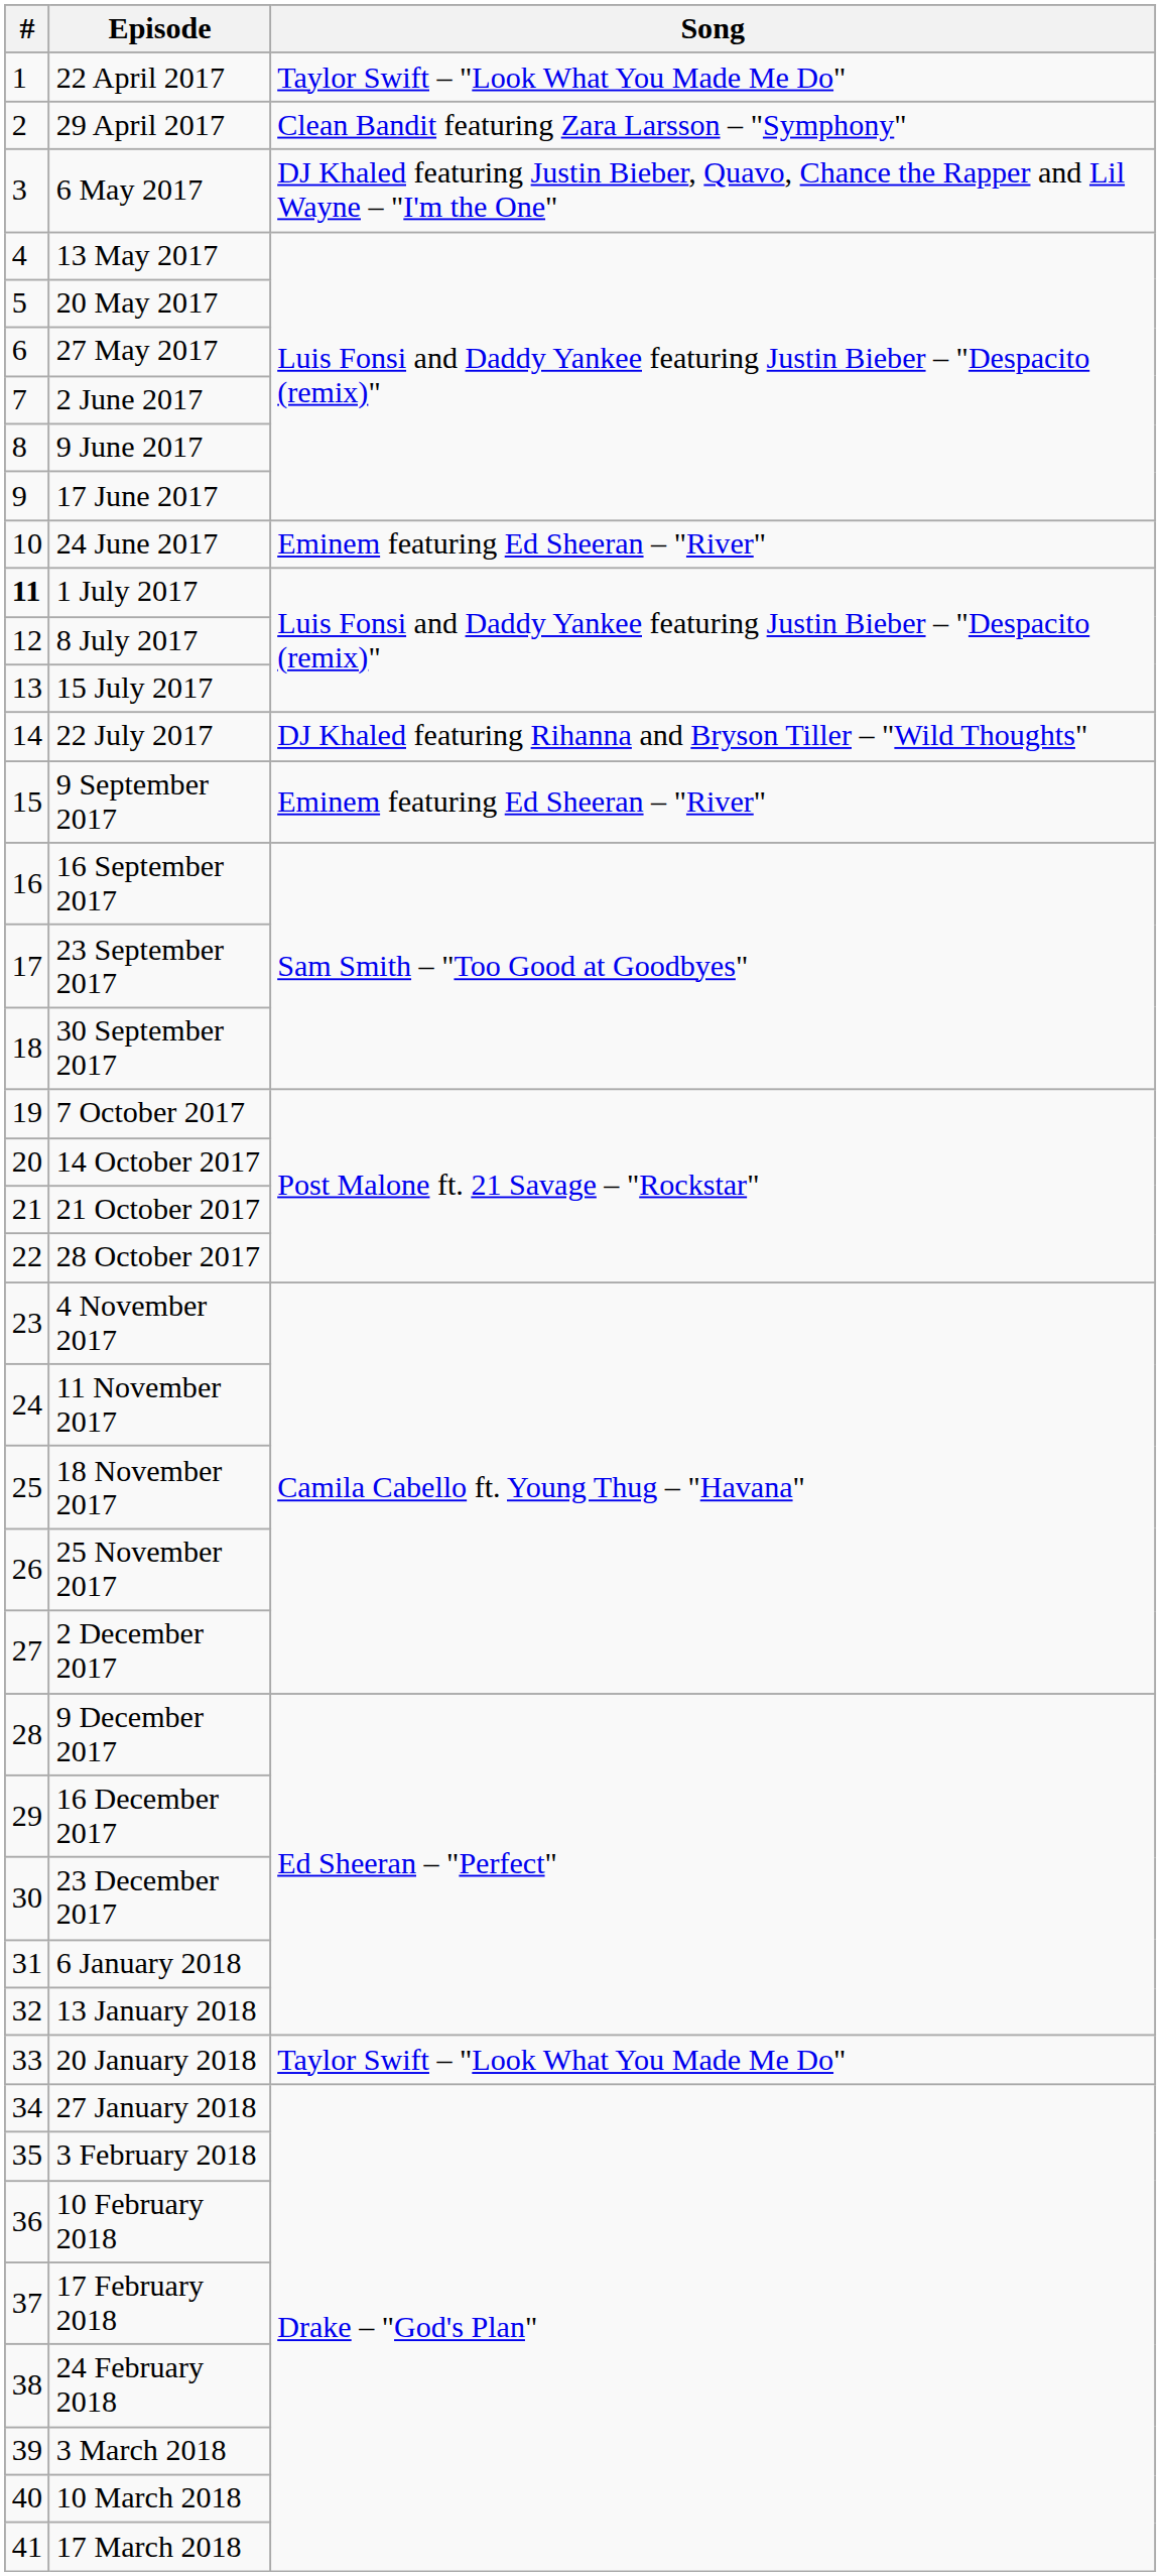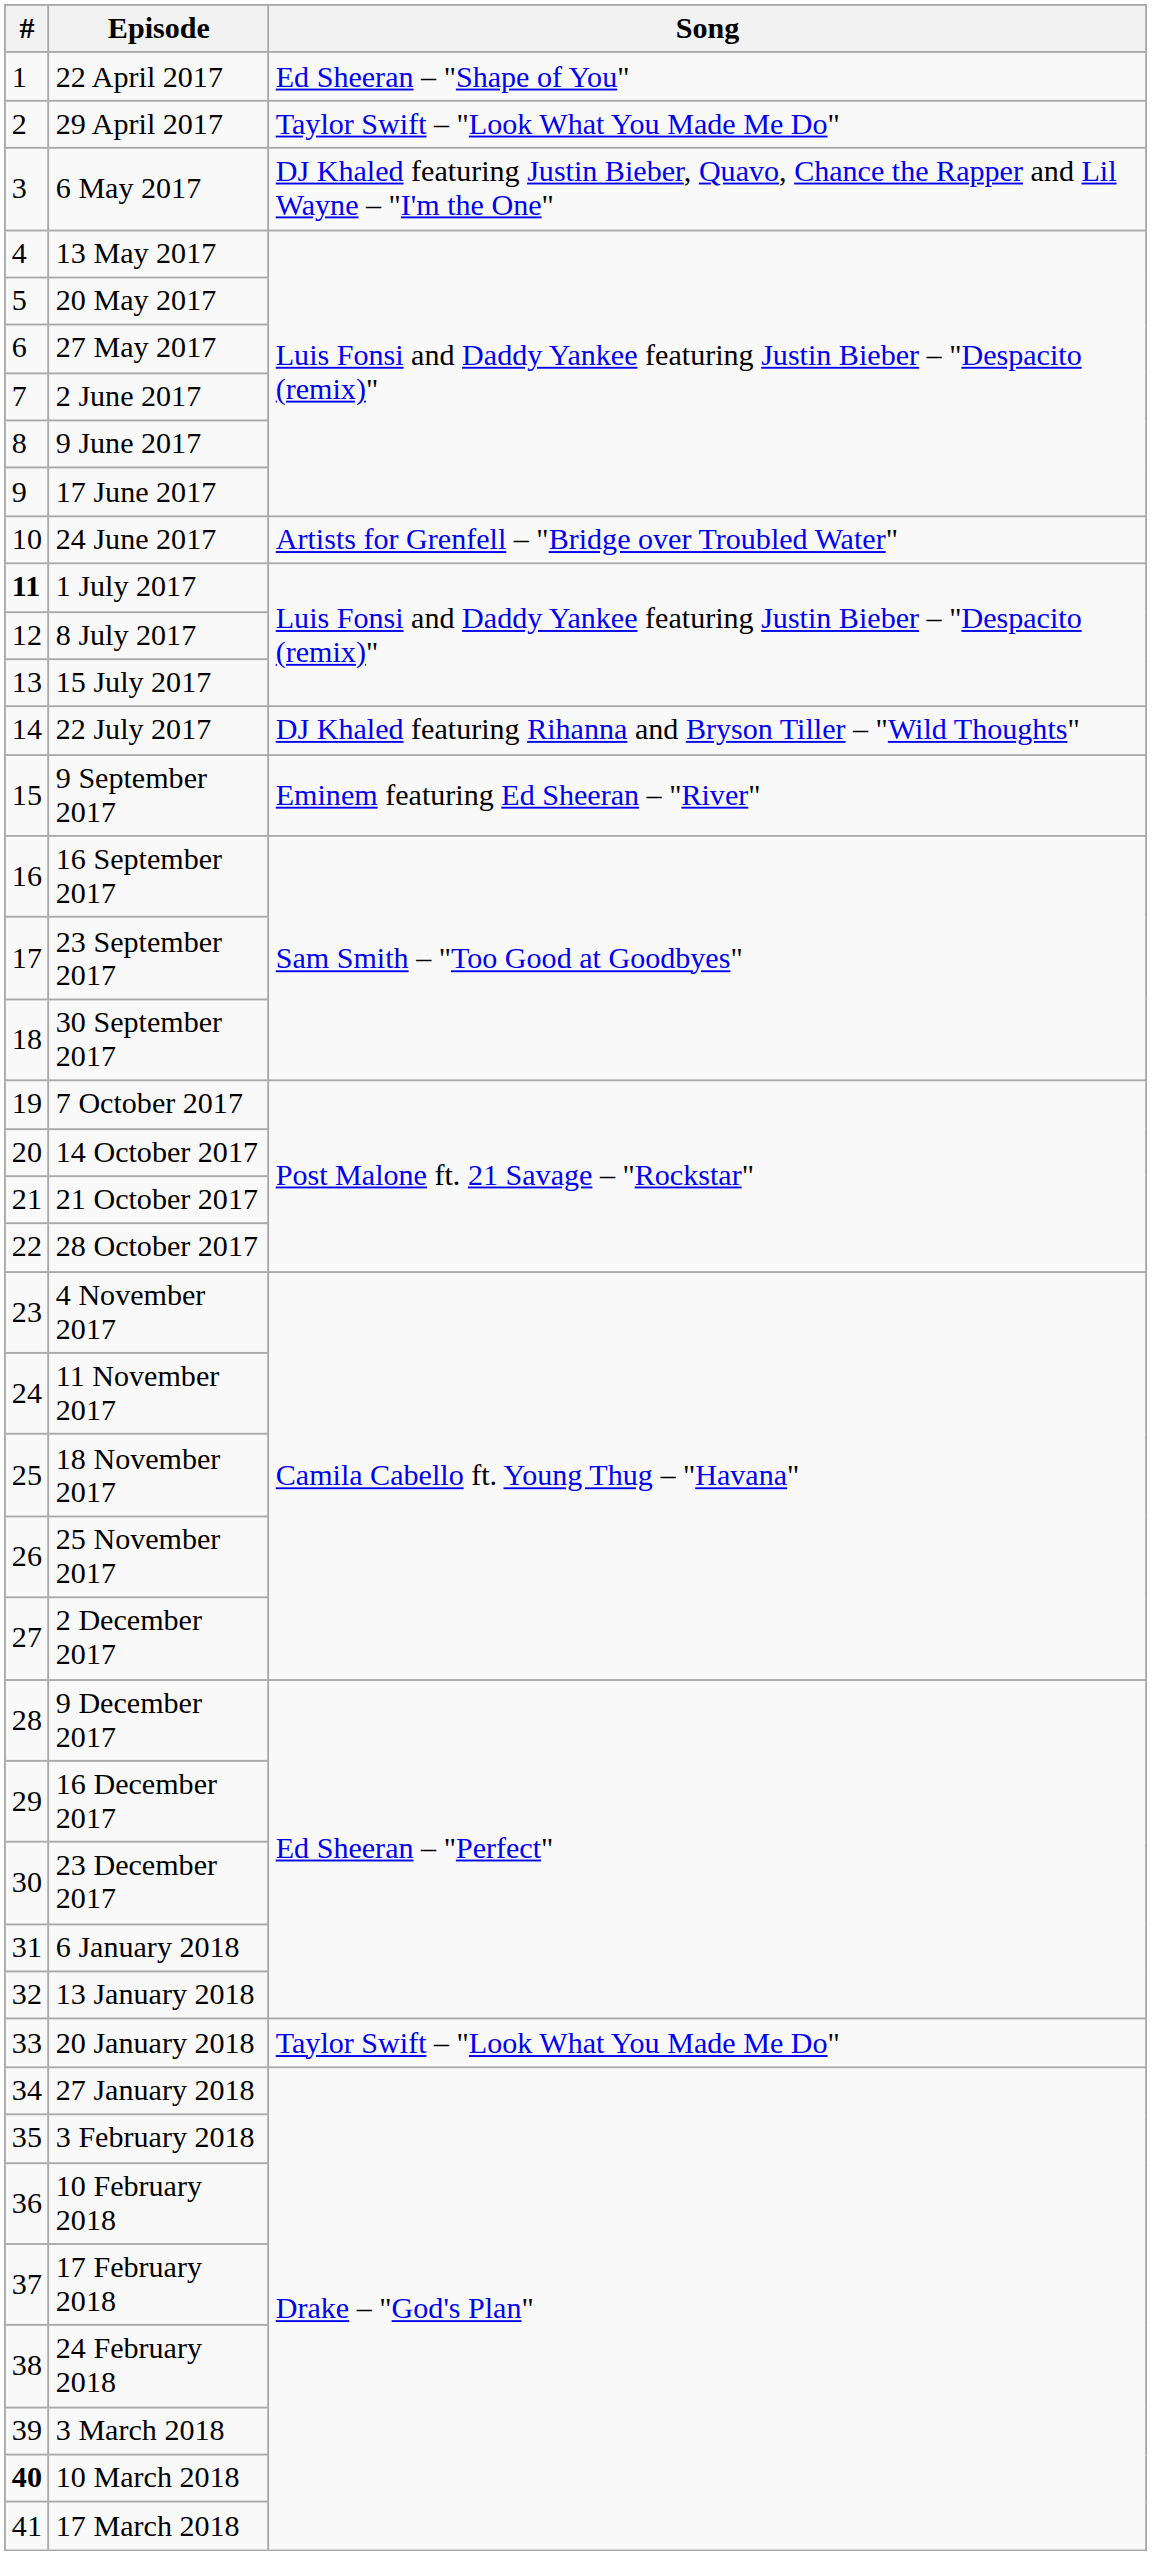22 April 2017 | Song: Taylor Swift – "Look What You Made Me Do" -> Ed Sheeran – "Shape of You"
29 April 2017 | Song: Clean Bandit featuring Zara Larsson – "Symphony" -> Taylor Swift – "Look What You Made Me Do"
24 June 2017 | Song: Eminem featuring Ed Sheeran – "River" -> Artists for Grenfell – "Bridge over Troubled Water"
10 March 2018 | #: normal -> bold
